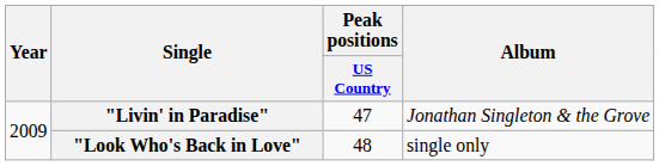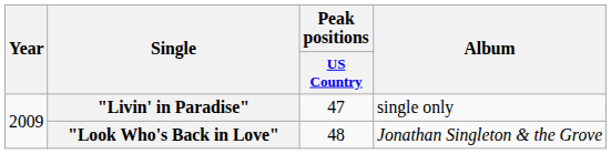"Livin' in Paradise" | Album: Jonathan Singleton & the Grove -> single only
"Look Who's Back in Love" | Album: single only -> Jonathan Singleton & the Grove
